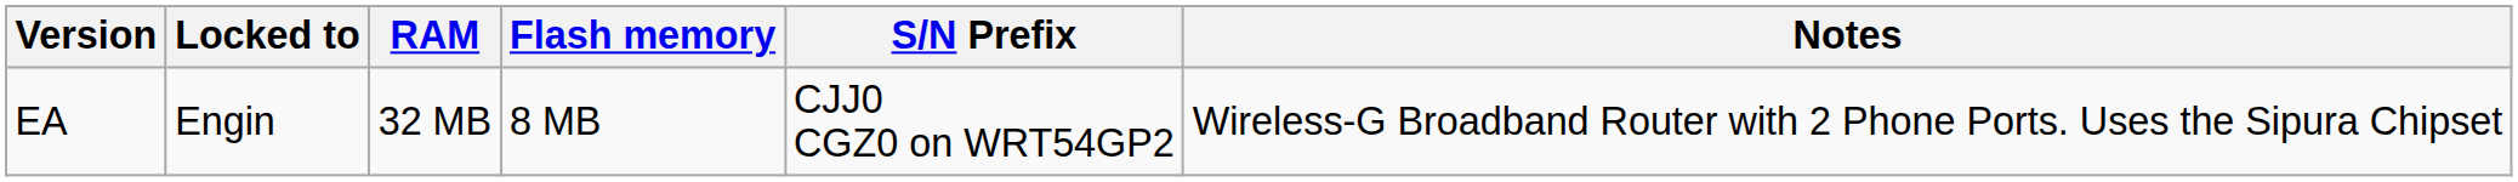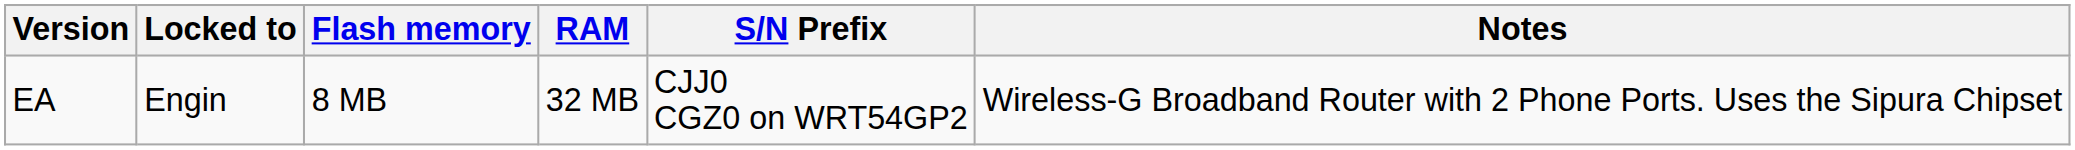columns swapped: RAM <-> Flash memory
